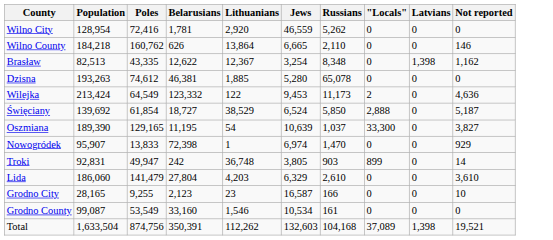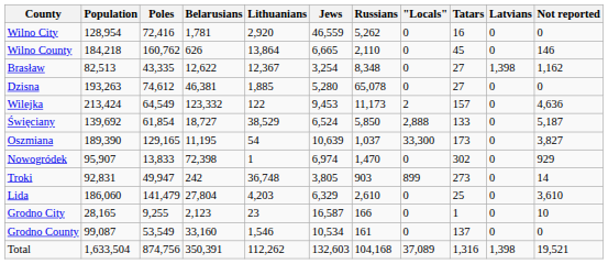+ column: Tatars | 16 | 45 | 27 | 27 | 157 | 133 | 173 | 302 | 273 | 25 | 1 | 137 | 1,316
